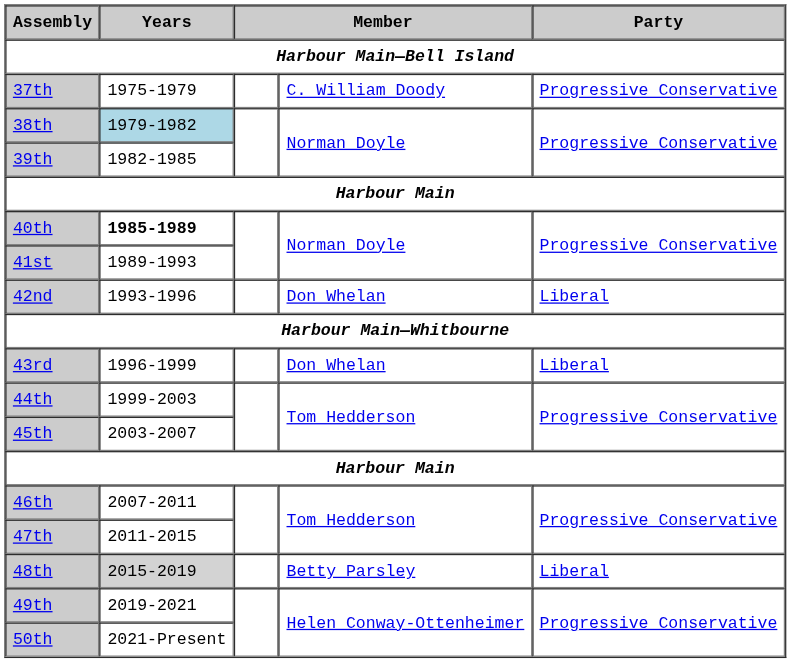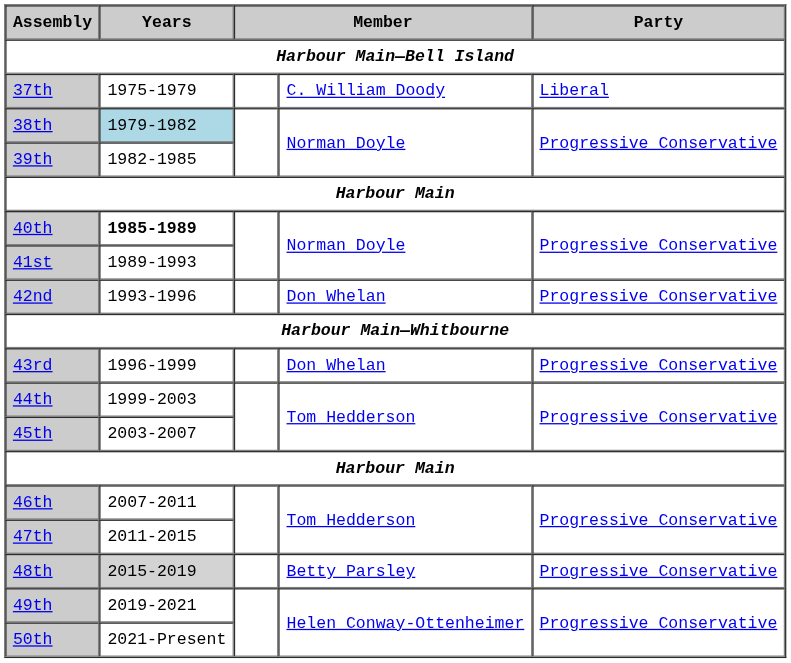37th | Party: Progressive Conservative -> Liberal
42nd | Party: Liberal -> Progressive Conservative
43rd | Party: Liberal -> Progressive Conservative
48th | Party: Liberal -> Progressive Conservative
